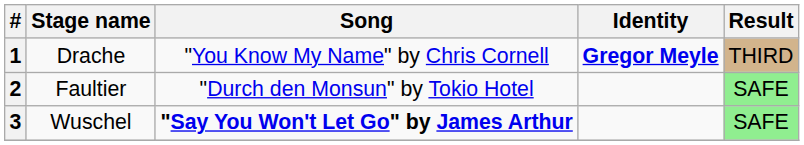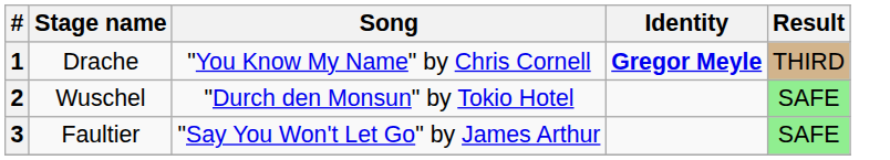2 | Stage name: Faultier -> Wuschel
3 | Stage name: Wuschel -> Faultier
3 | Song: bold -> normal
